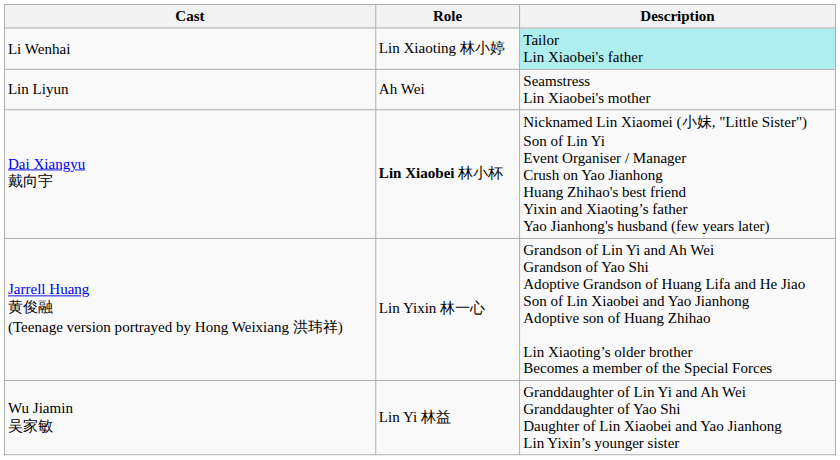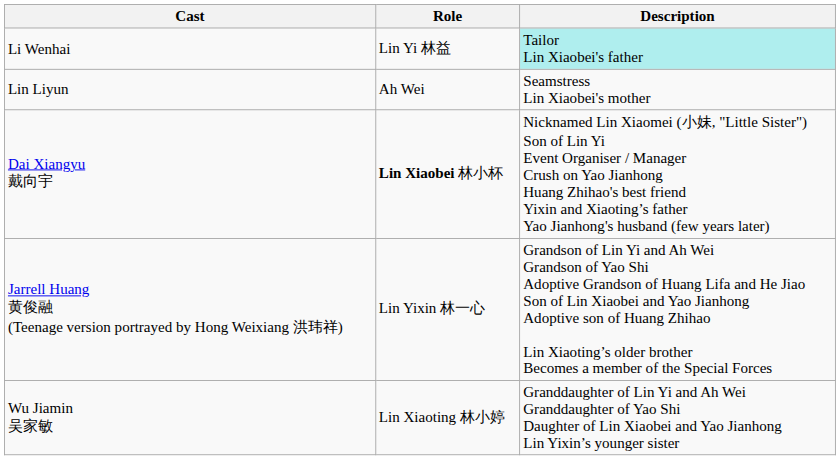Li Wenhai | Role: Lin Xiaoting 林小婷 -> Lin Yi 林益
Wu Jiamin 吴家敏 | Role: Lin Yi 林益 -> Lin Xiaoting 林小婷
